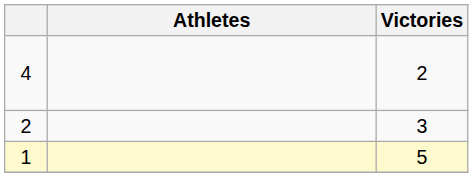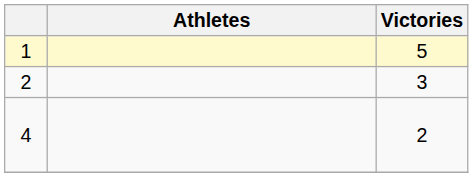rows swapped: 1 <-> 4
